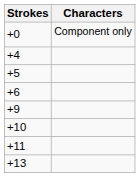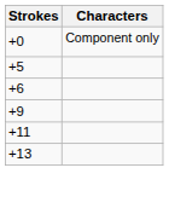- row: +4
- row: +10
